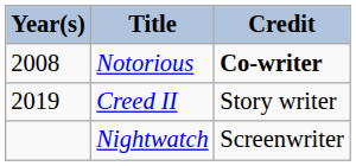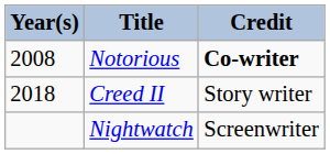Creed II | Year(s): 2019 -> 2018
